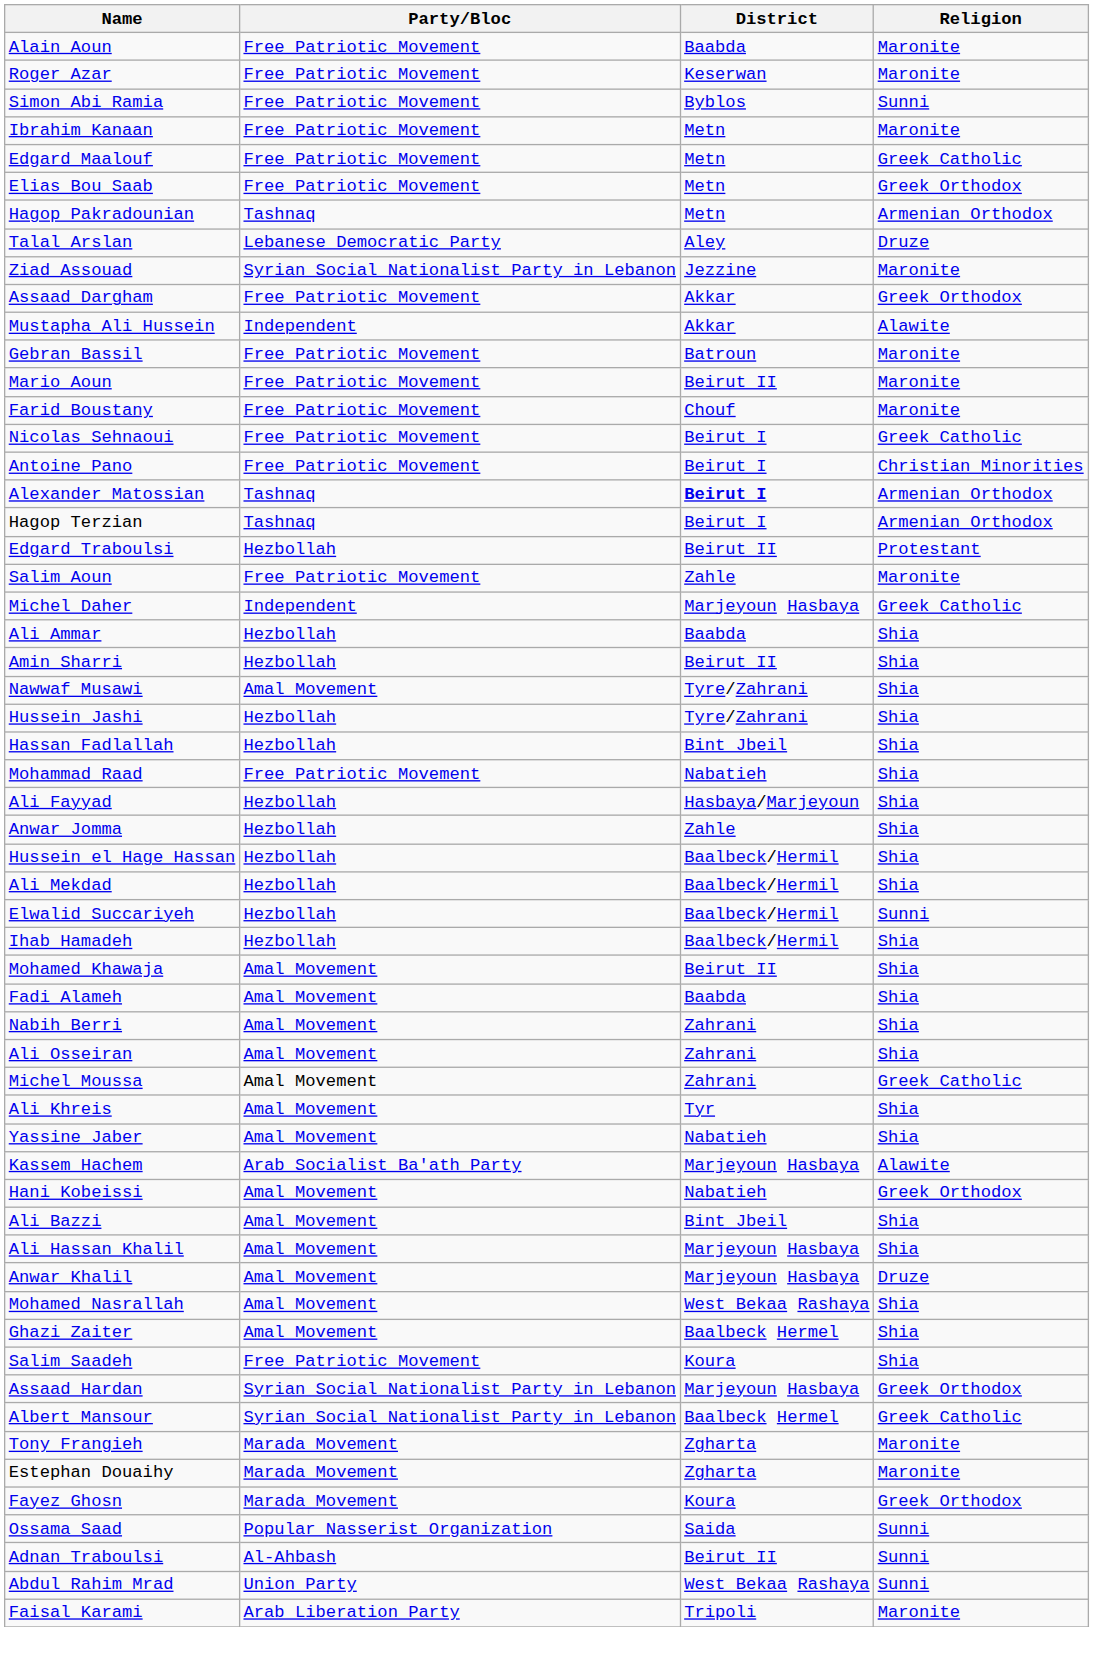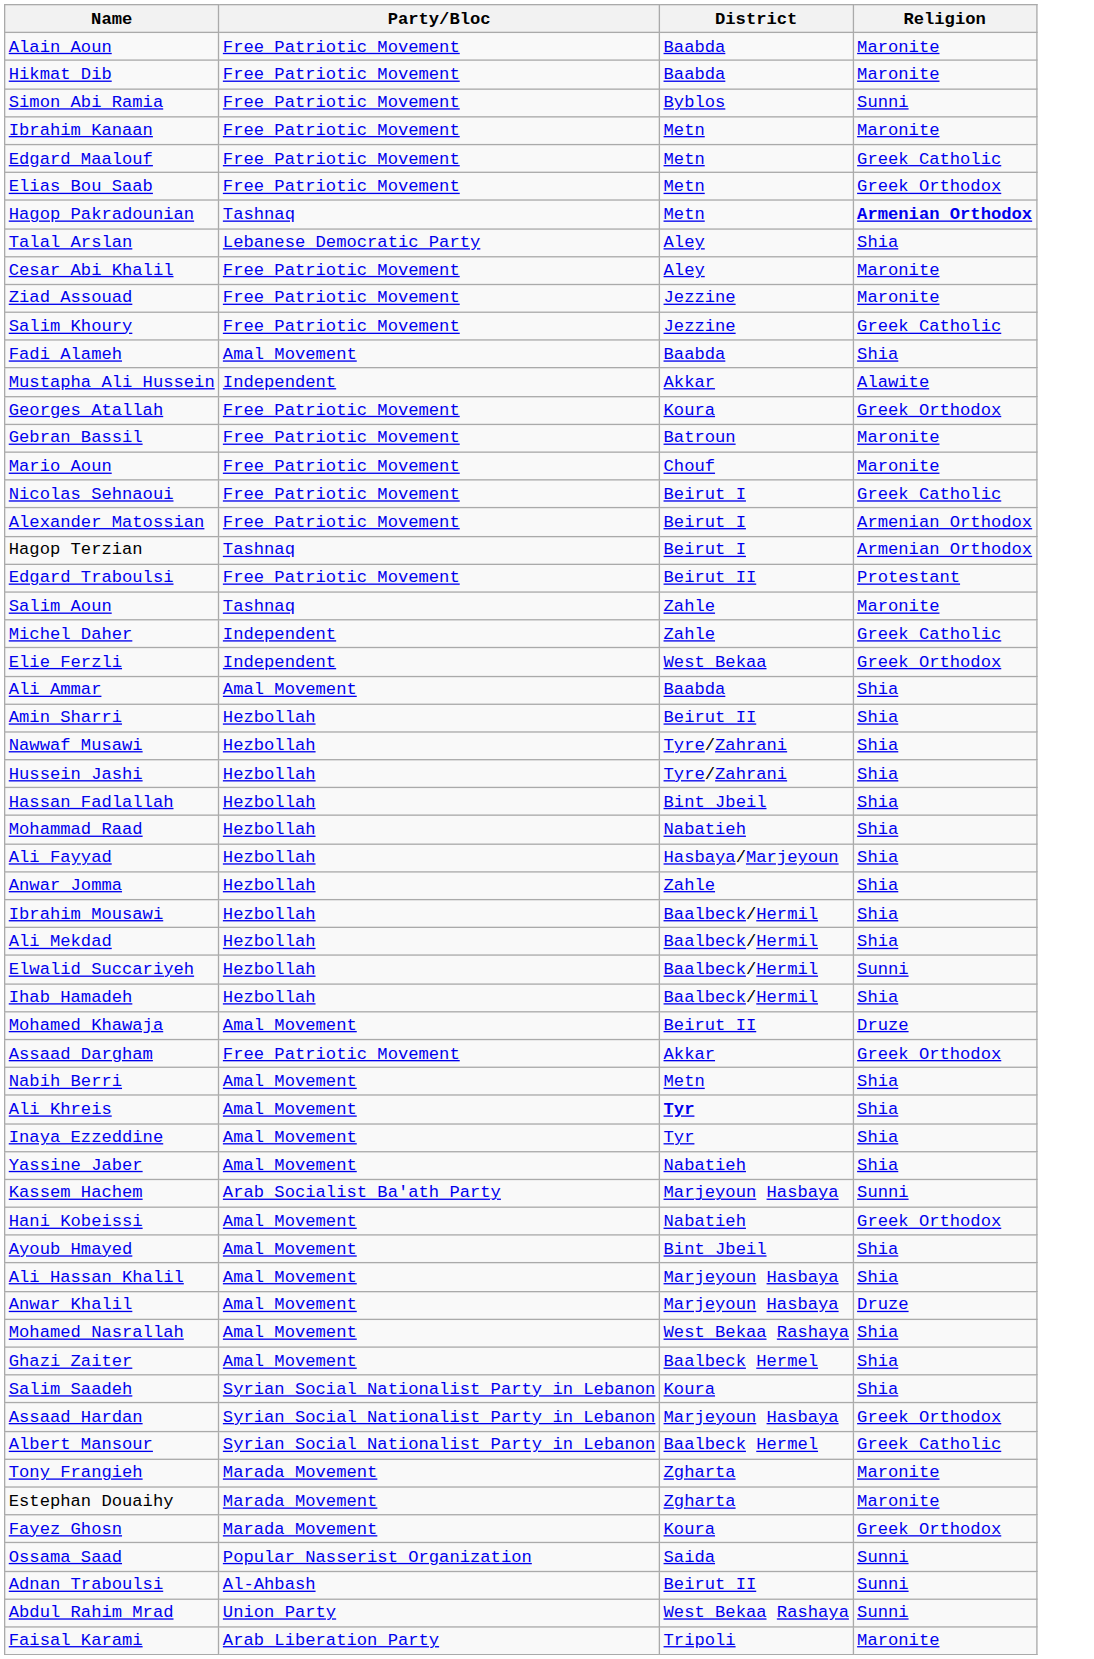+ row: Hikmat Dib | Free Patriotic Movement | Baabda | Maronite
- row: Roger Azar | Free Patriotic Movement | Keserwan | Maronite
Hagop Pakradounian | Religion: normal -> bold
Talal Arslan | Religion: Druze -> Shia
+ row: Cesar Abi Khalil | Free Patriotic Movement | Aley | Maronite
Ziad Assouad | Party/Bloc: Syrian Social Nationalist Party in Lebanon -> Free Patriotic Movement
+ row: Salim Khoury | Free Patriotic Movement | Jezzine | Greek Catholic
rows swapped: Assaad Dargham <-> Fadi Alameh
+ row: Georges Atallah | Free Patriotic Movement | Koura | Greek Orthodox
Mario Aoun | District: Beirut II -> Chouf
- row: Farid Boustany | Free Patriotic Movement | Chouf | Maronite
- row: Antoine Pano | Free Patriotic Movement | Beirut I | Christian Minorities
Alexander Matossian | Party/Bloc: Tashnaq -> Free Patriotic Movement
Alexander Matossian | District: bold -> normal
Edgard Traboulsi | Party/Bloc: Hezbollah -> Free Patriotic Movement
Salim Aoun | Party/Bloc: Free Patriotic Movement -> Tashnaq
Michel Daher | District: Marjeyoun Hasbaya -> Zahle
+ row: Elie Ferzli | Independent | West Bekaa | Greek Orthodox
Ali Ammar | Party/Bloc: Hezbollah -> Amal Movement
Nawwaf Musawi | Party/Bloc: Amal Movement -> Hezbollah
Mohammad Raad | Party/Bloc: Free Patriotic Movement -> Hezbollah
- row: Hussein el Hage Hassan | Hezbollah | Baalbeck/Hermil | Shia
+ row: Ibrahim Mousawi | Hezbollah | Baalbeck/Hermil | Shia
Mohamed Khawaja | Religion: Shia -> Druze
Nabih Berri | District: Zahrani -> Metn
- row: Ali Osseiran | Amal Movement | Zahrani | Shia
- row: Michel Moussa | Amal Movement | Zahrani | Greek Catholic
Ali Khreis | District: normal -> bold
+ row: Inaya Ezzeddine | Amal Movement | Tyr | Shia
Kassem Hachem | Religion: Alawite -> Sunni
- row: Ali Bazzi | Amal Movement | Bint Jbeil | Shia
+ row: Ayoub Hmayed | Amal Movement | Bint Jbeil | Shia
Salim Saadeh | Party/Bloc: Free Patriotic Movement -> Syrian Social Nationalist Party in Lebanon
